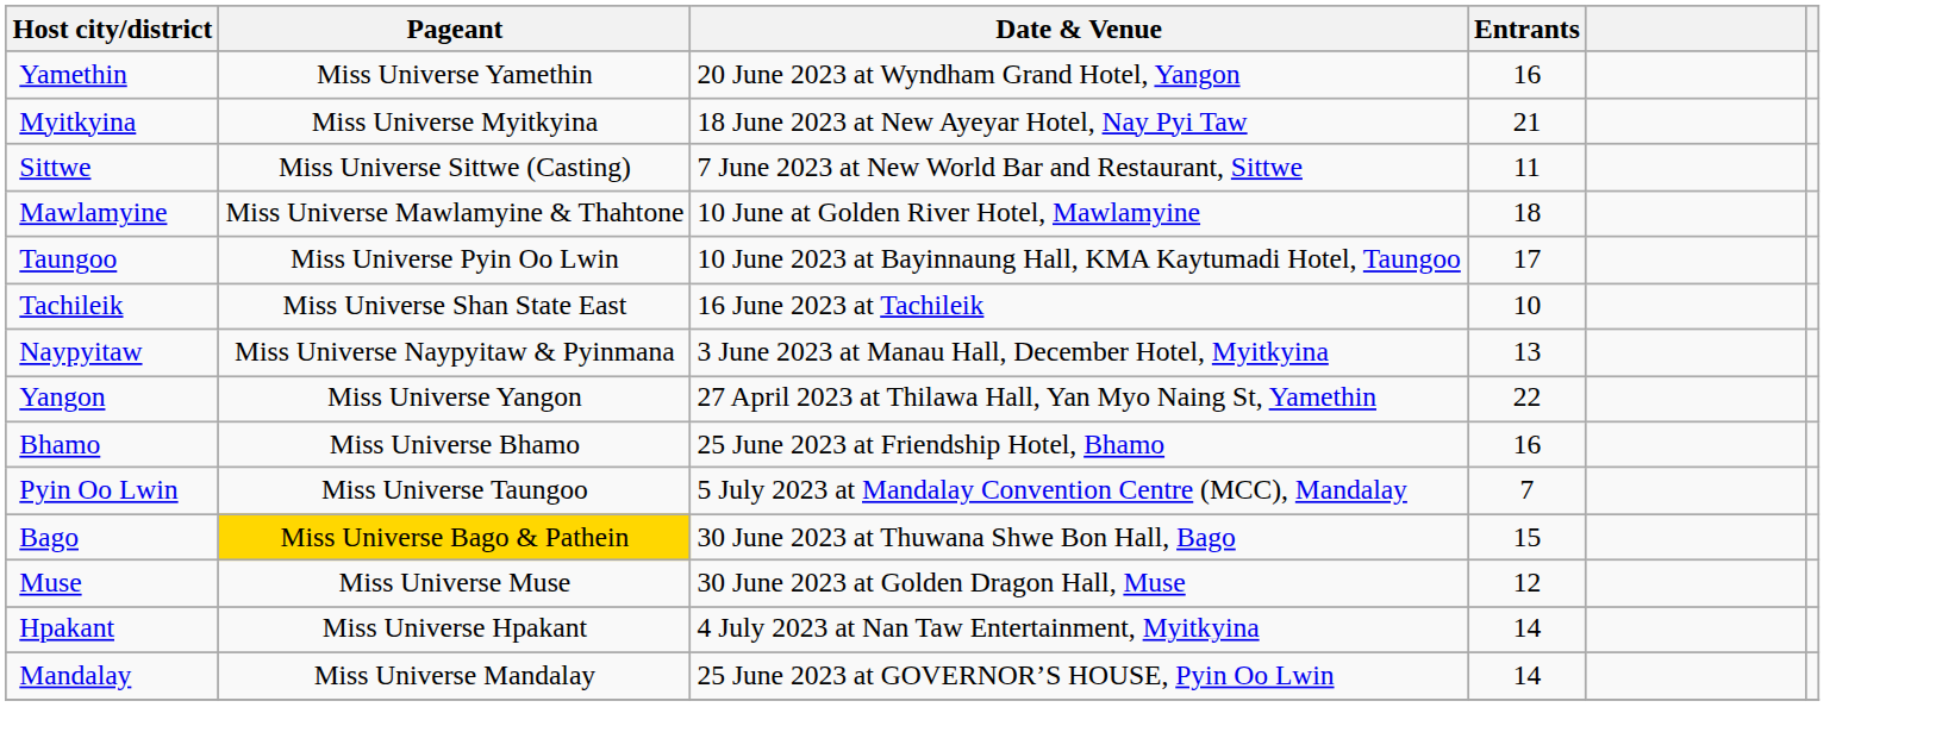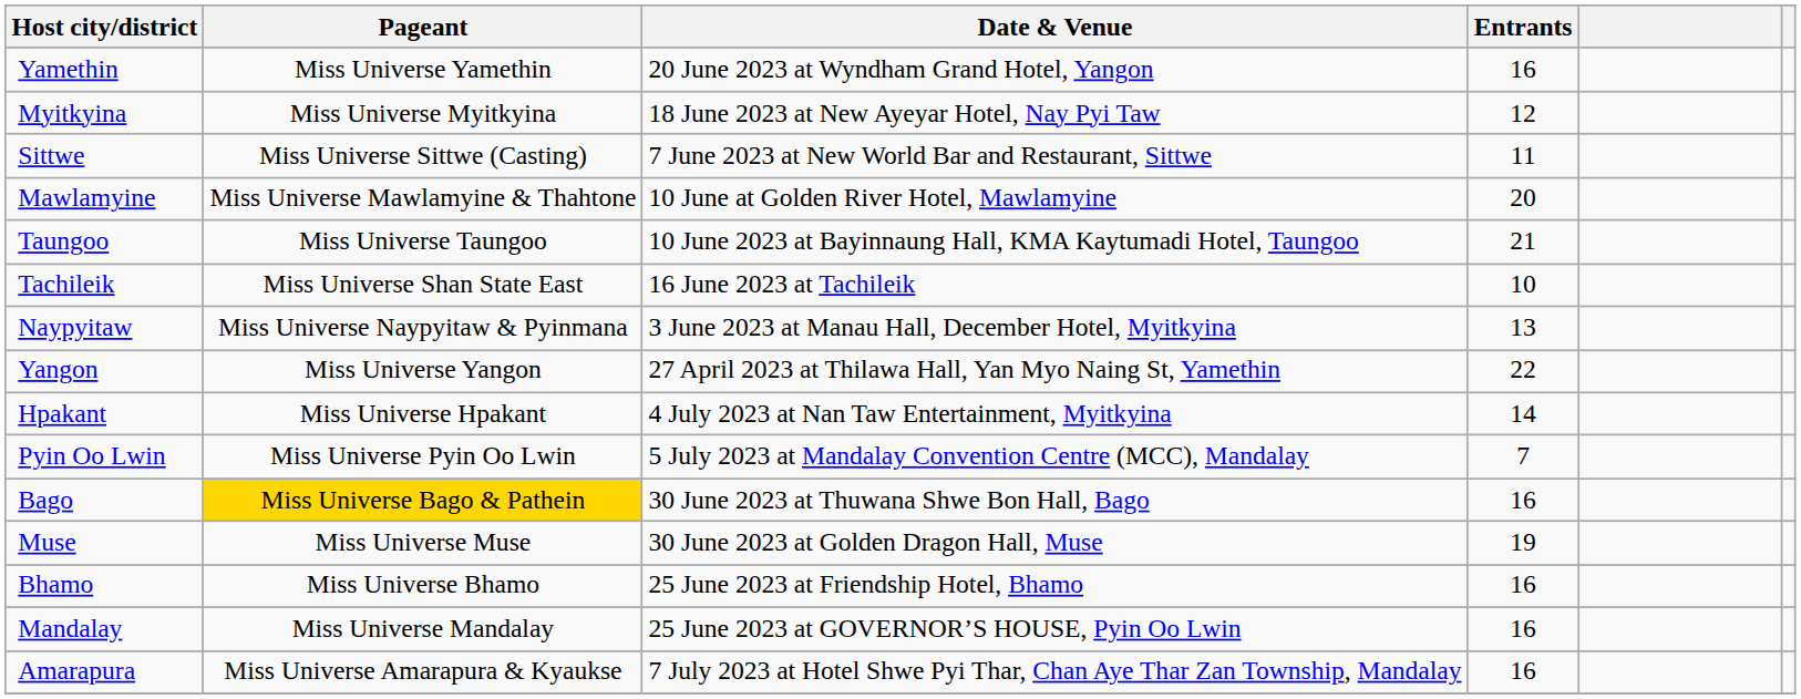Myitkyina | Entrants: 21 -> 12
Mawlamyine | Entrants: 18 -> 20
Taungoo | Pageant: Miss Universe Pyin Oo Lwin -> Miss Universe Taungoo
Taungoo | Entrants: 17 -> 21
rows swapped: Bhamo <-> Hpakant
Pyin Oo Lwin | Pageant: Miss Universe Taungoo -> Miss Universe Pyin Oo Lwin
Bago | Entrants: 15 -> 16
Muse | Entrants: 12 -> 19
Mandalay | Entrants: 14 -> 16
+ row: Amarapura | Miss Universe Amarapura & Kyaukse | 7 July 2023 at Hotel Shwe Pyi Thar, Chan Aye Thar Zan Township, Mandalay | 16
